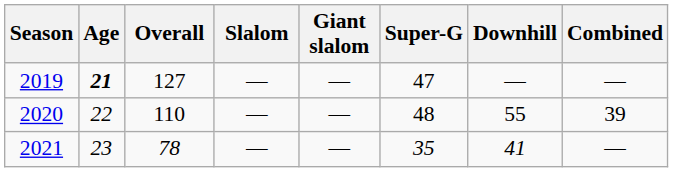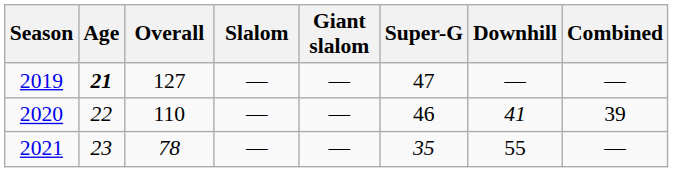2020 | Super-G: 48 -> 46
2020 | Downhill: 55 -> 41
2021 | Downhill: 41 -> 55
